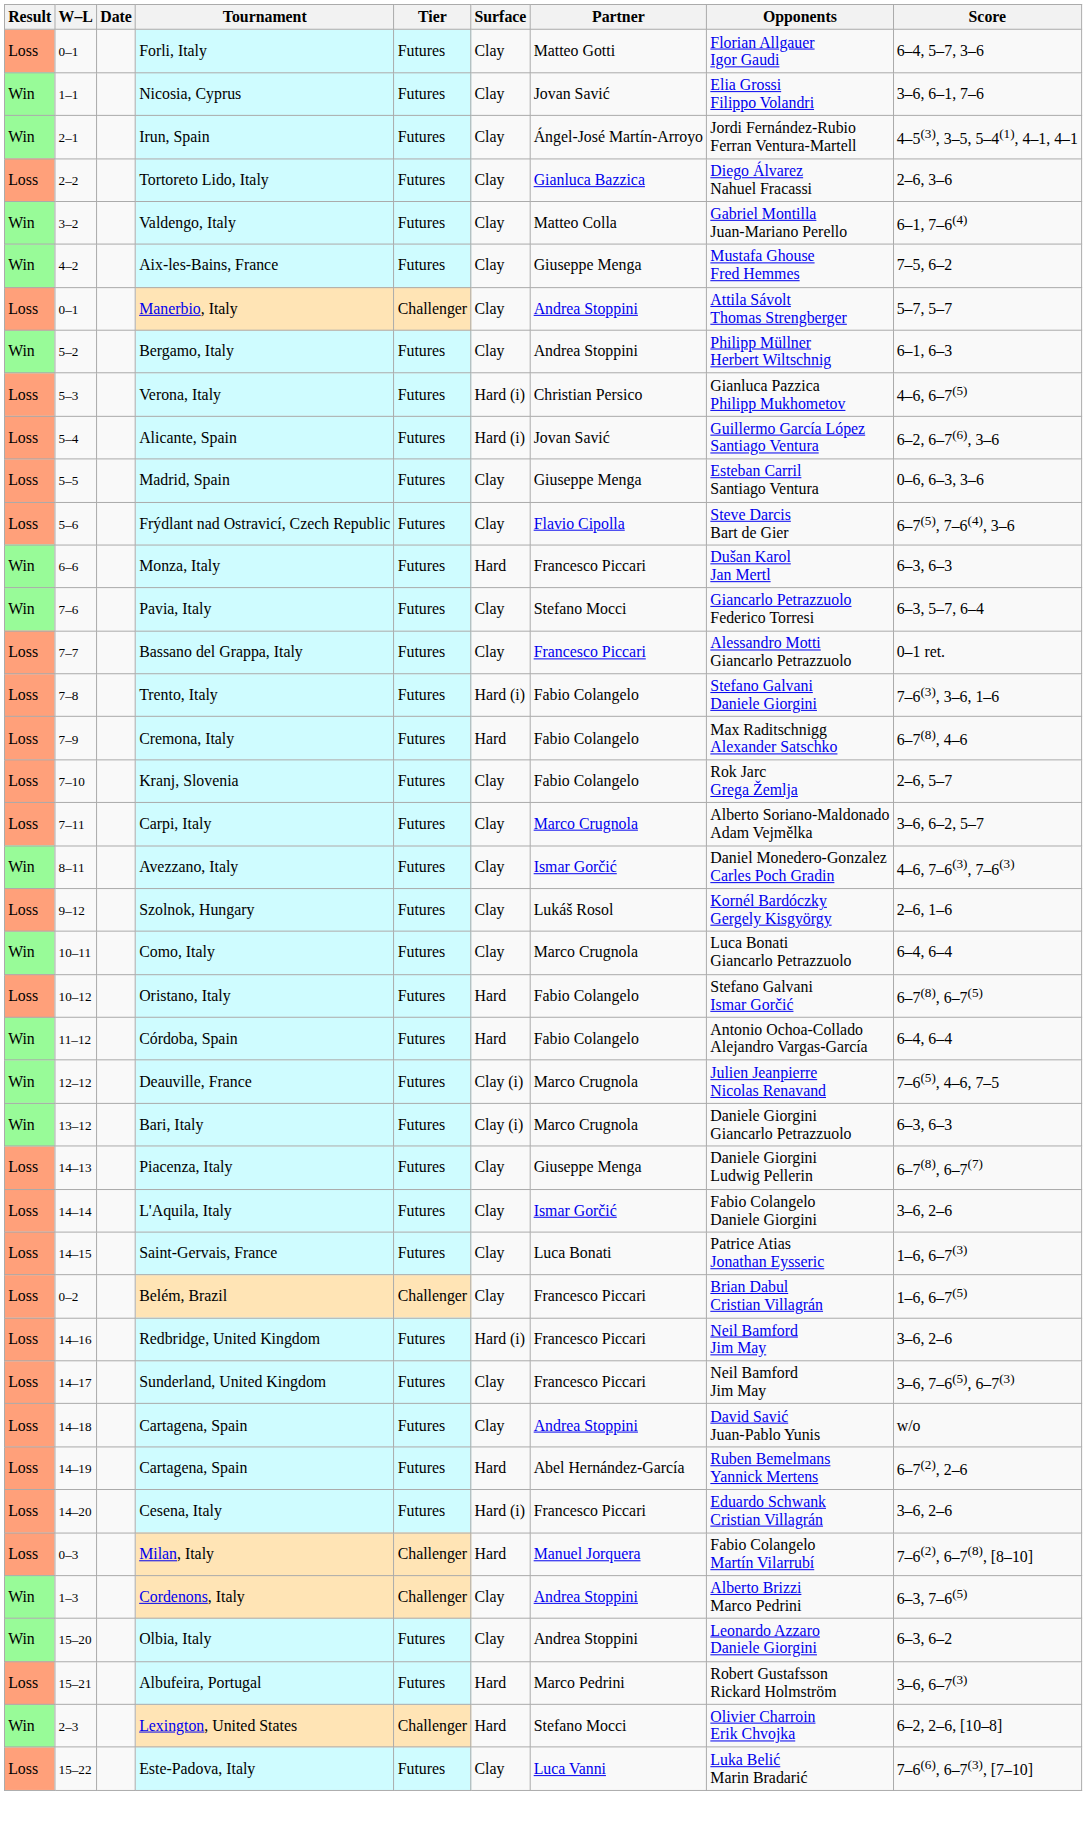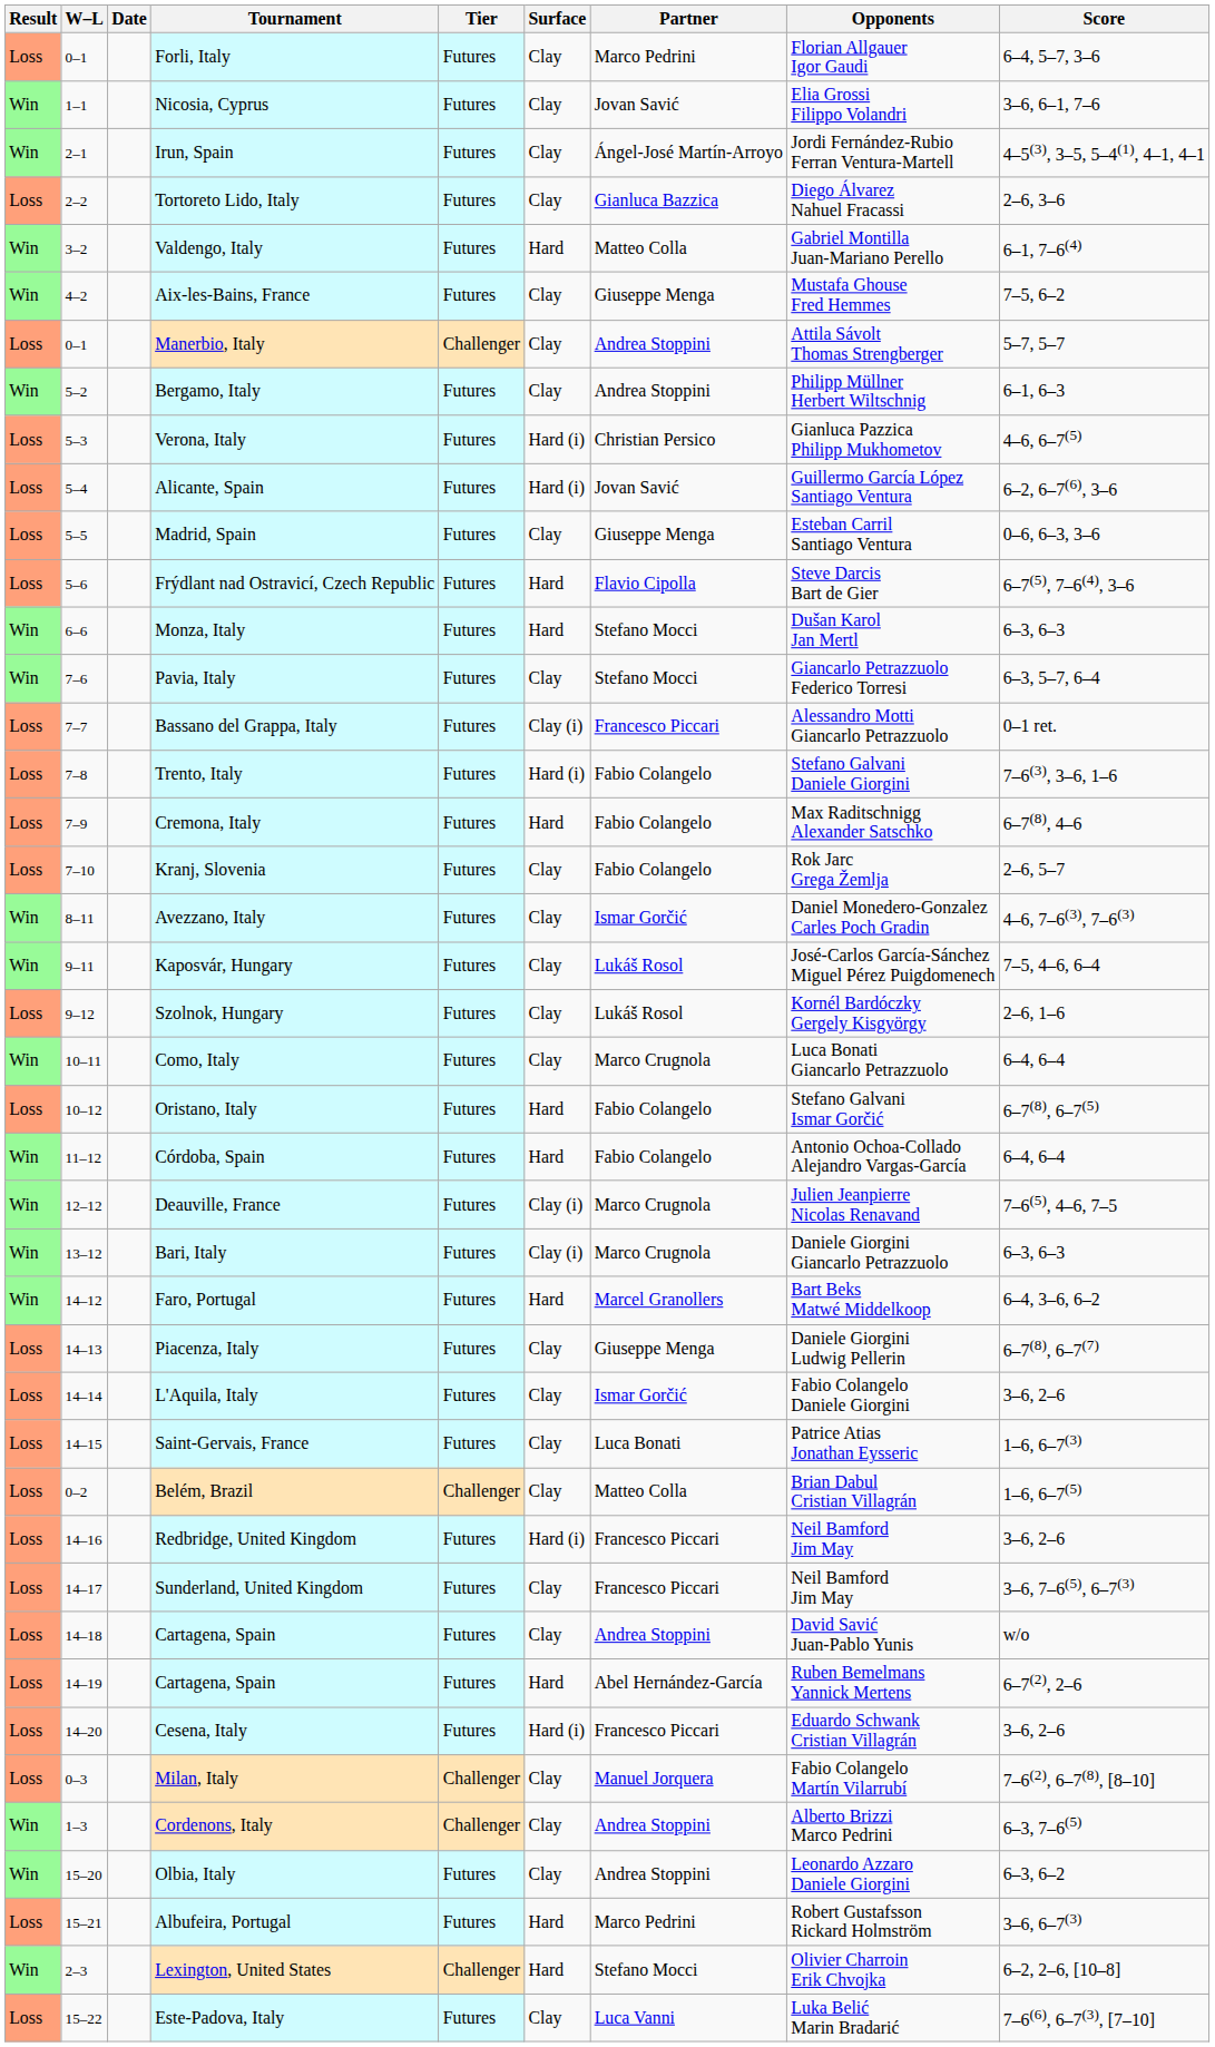Forli, Italy | Partner: Matteo Gotti -> Marco Pedrini
Valdengo, Italy | Surface: Clay -> Hard
Frýdlant nad Ostravicí, Czech Republic | Surface: Clay -> Hard
Monza, Italy | Partner: Francesco Piccari -> Stefano Mocci
Bassano del Grappa, Italy | Surface: Clay -> Clay (i)
- row: Loss | 7–11 | Carpi, Italy | Futures | Clay | Marco Crugnola | Alberto Soriano-Maldonado Adam Vejmělka | 3–6, 6–2, 5–7
+ row: Win | 9–11 | Kaposvár, Hungary | Futures | Clay | Lukáš Rosol | José-Carlos García-Sánchez Miguel Pérez Puigdomenech | 7–5, 4–6, 6–4
+ row: Win | 14–12 | Faro, Portugal | Futures | Hard | Marcel Granollers | Bart Beks Matwé Middelkoop | 6–4, 3–6, 6–2
Belém, Brazil | Partner: Francesco Piccari -> Matteo Colla
Milan, Italy | Surface: Hard -> Clay
